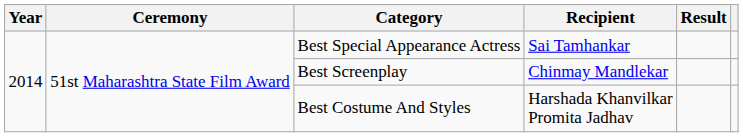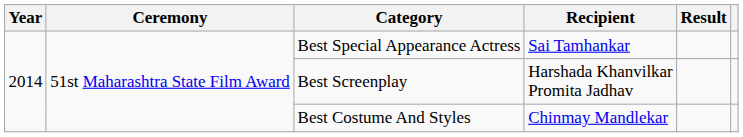Best Screenplay | Recipient: Chinmay Mandlekar -> Harshada Khanvilkar Promita Jadhav
Best Costume And Styles | Recipient: Harshada Khanvilkar Promita Jadhav -> Chinmay Mandlekar
